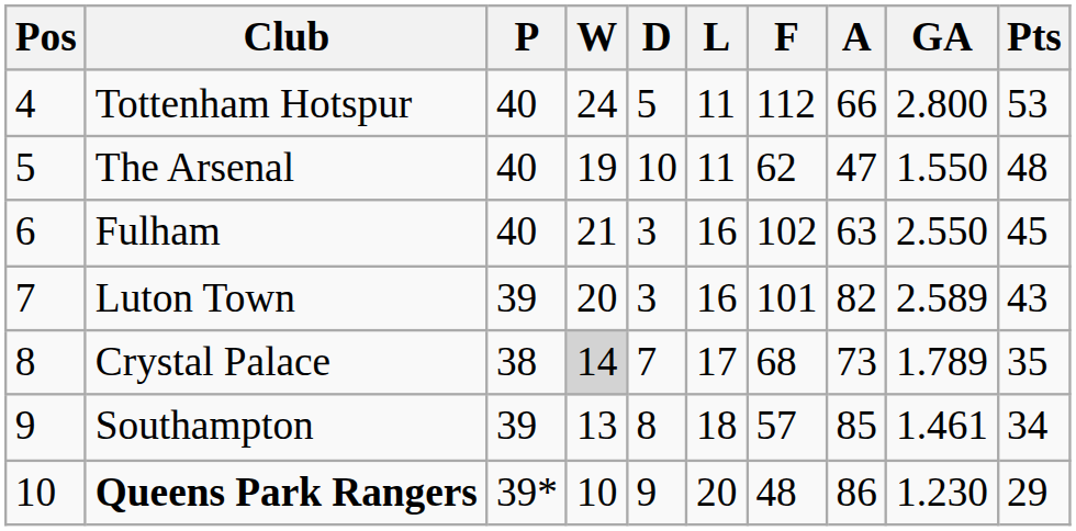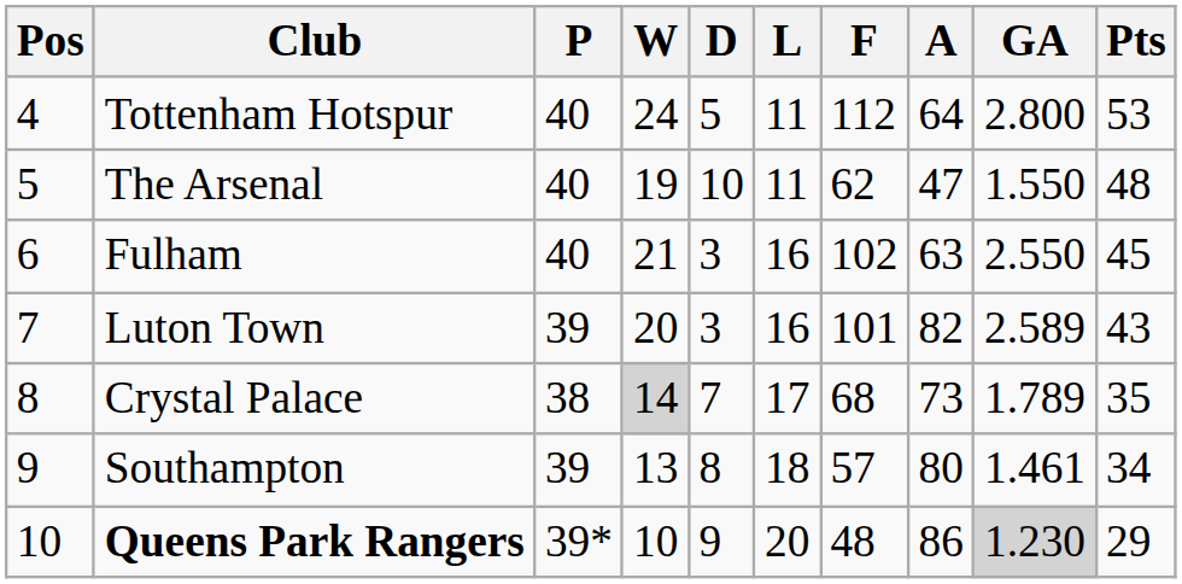Tottenham Hotspur | A: 66 -> 64
Southampton | A: 85 -> 80
Queens Park Rangers | GA: no background -> lightgrey background
